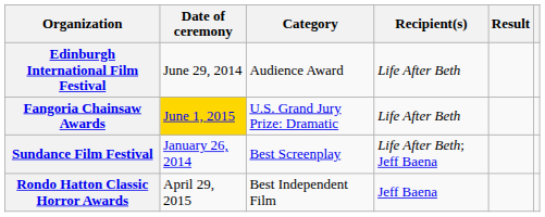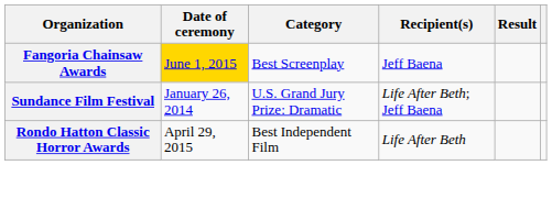- row: Edinburgh International Film Festival | June 29, 2014 | Audience Award | Life After Beth
Fangoria Chainsaw Awards | Category: U.S. Grand Jury Prize: Dramatic -> Best Screenplay
Fangoria Chainsaw Awards | Recipient(s): Life After Beth -> Jeff Baena
Sundance Film Festival | Category: Best Screenplay -> U.S. Grand Jury Prize: Dramatic
Rondo Hatton Classic Horror Awards | Recipient(s): Jeff Baena -> Life After Beth
